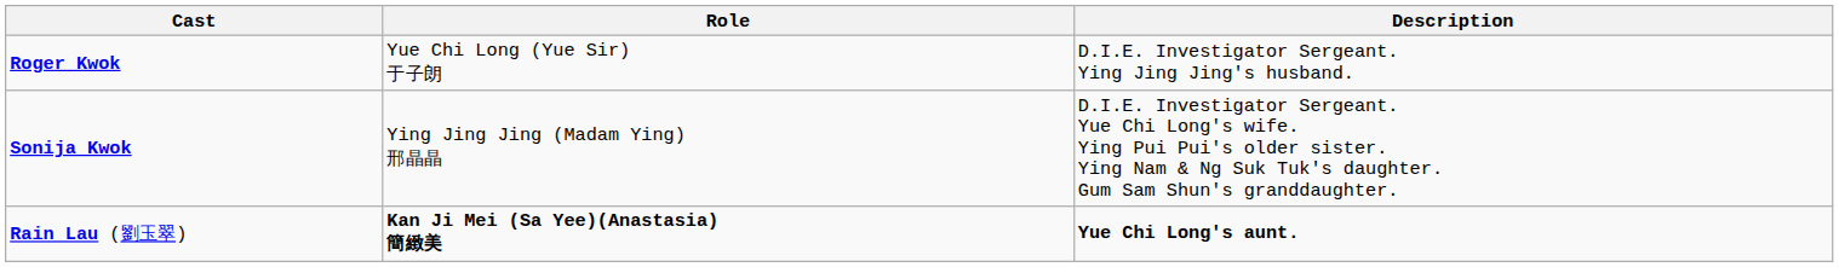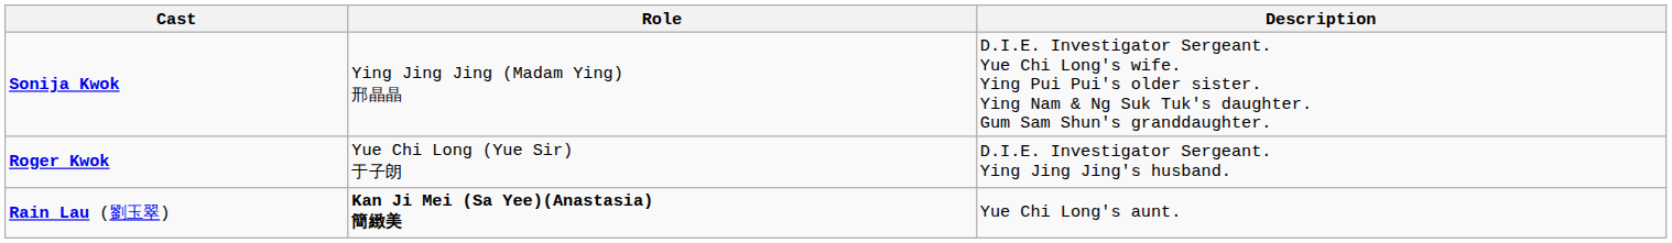rows swapped: Roger Kwok <-> Sonija Kwok
Rain Lau (劉玉翠) | Description: bold -> normal
